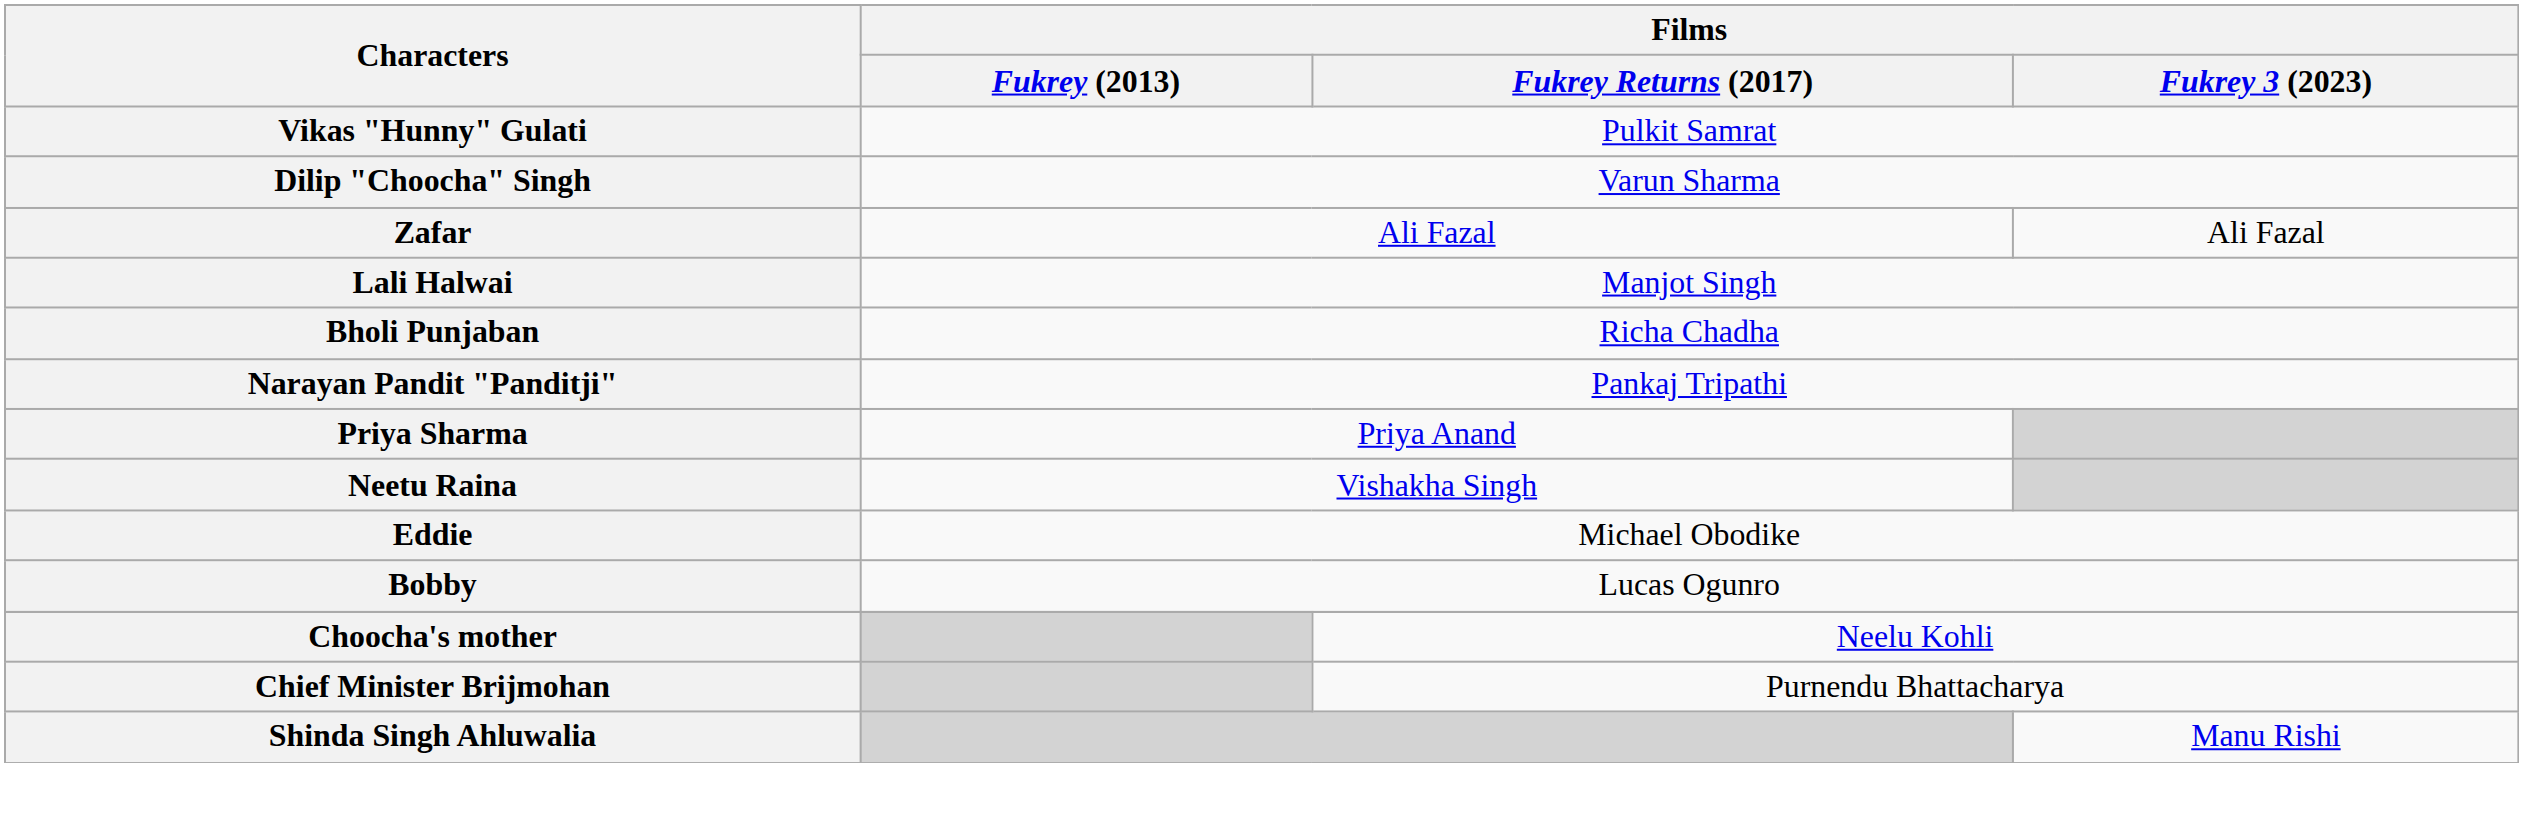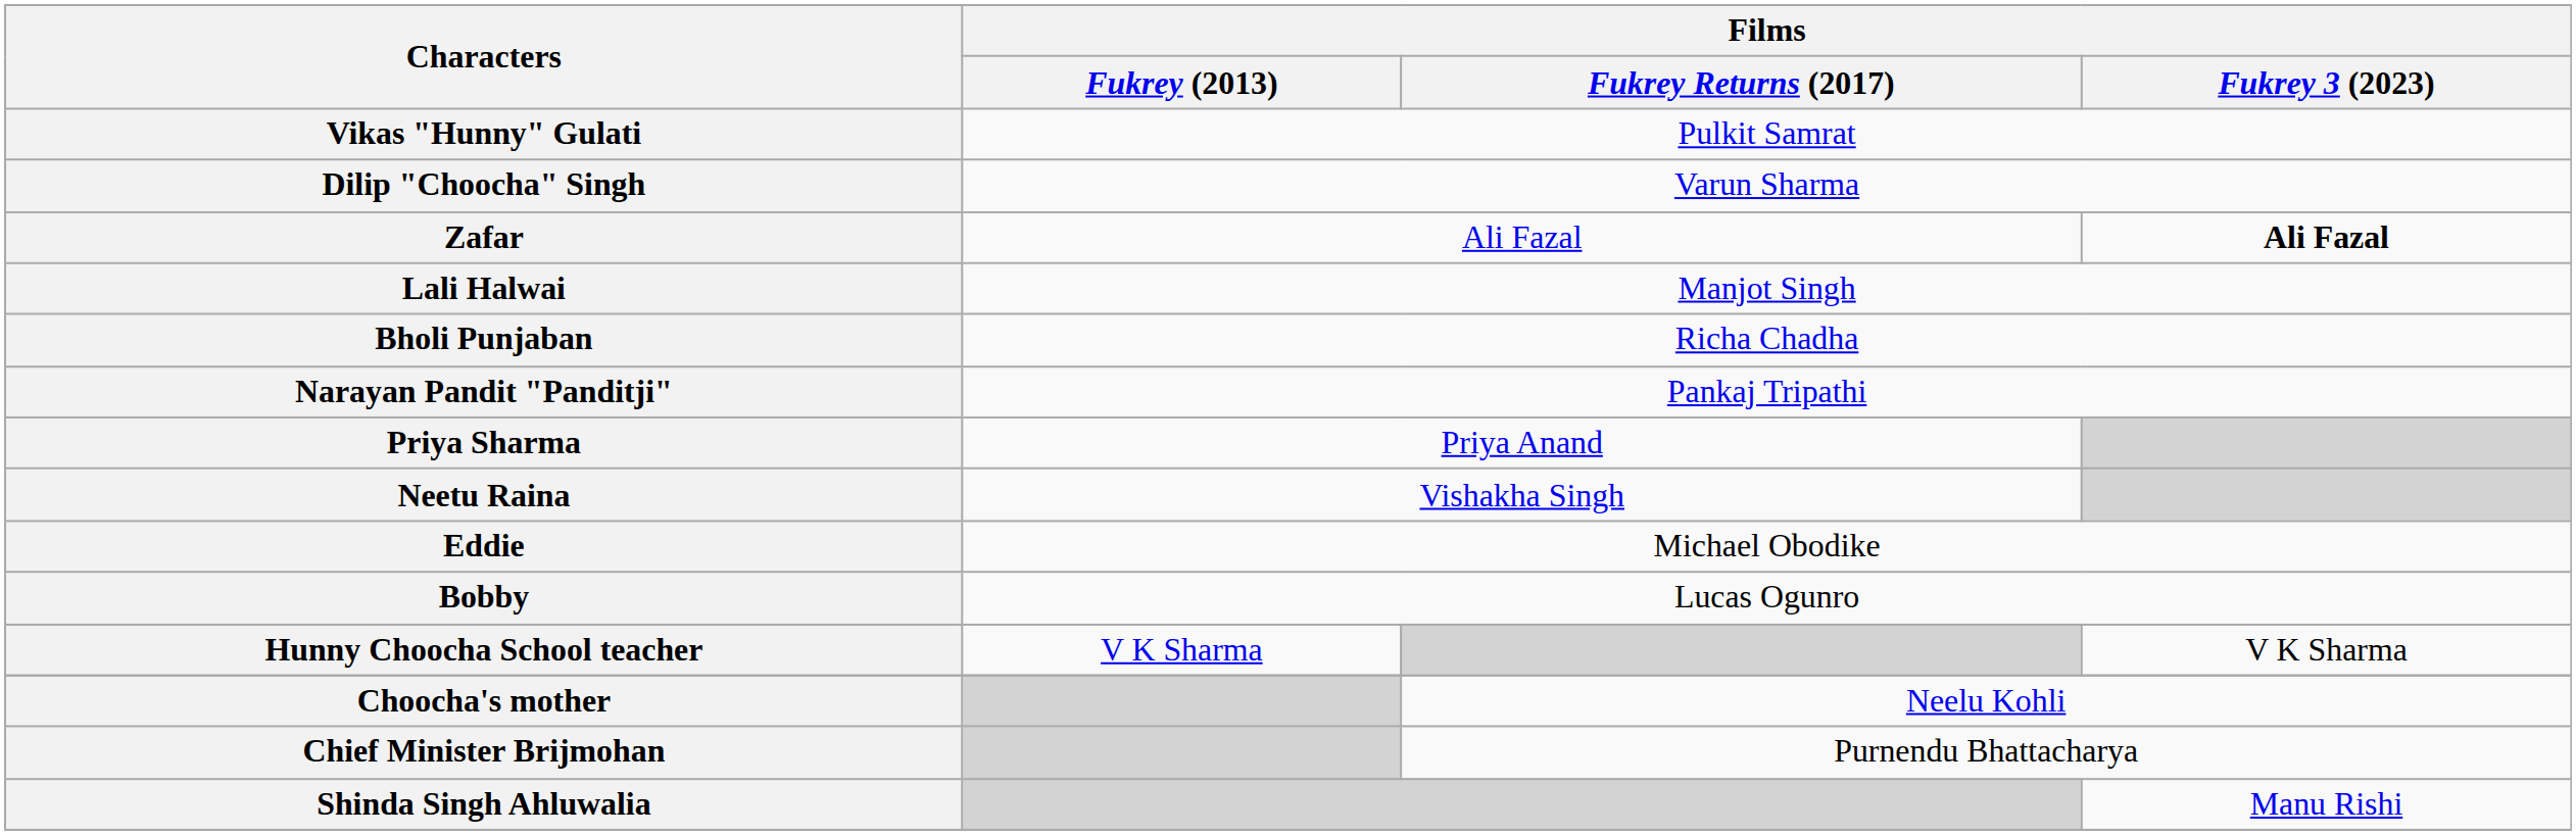Zafar | Films / Fukrey 3 (2023): normal -> bold
+ row: Hunny Choocha School teacher | V K Sharma | V K Sharma
